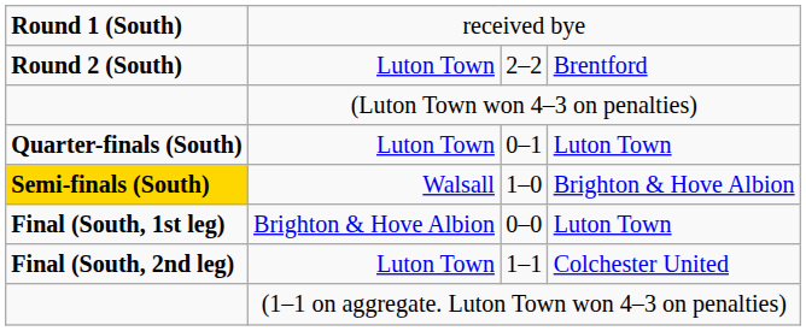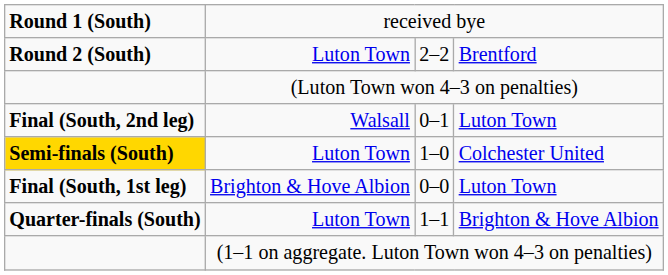0–1 | column 1: Quarter-finals (South) -> Final (South, 2nd leg)
0–1 | column 2: Luton Town -> Walsall
1–0 | column 2: Walsall -> Luton Town
1–0 | column 4: Brighton & Hove Albion -> Colchester United
1–1 | column 1: Final (South, 2nd leg) -> Quarter-finals (South)
1–1 | column 4: Colchester United -> Brighton & Hove Albion
